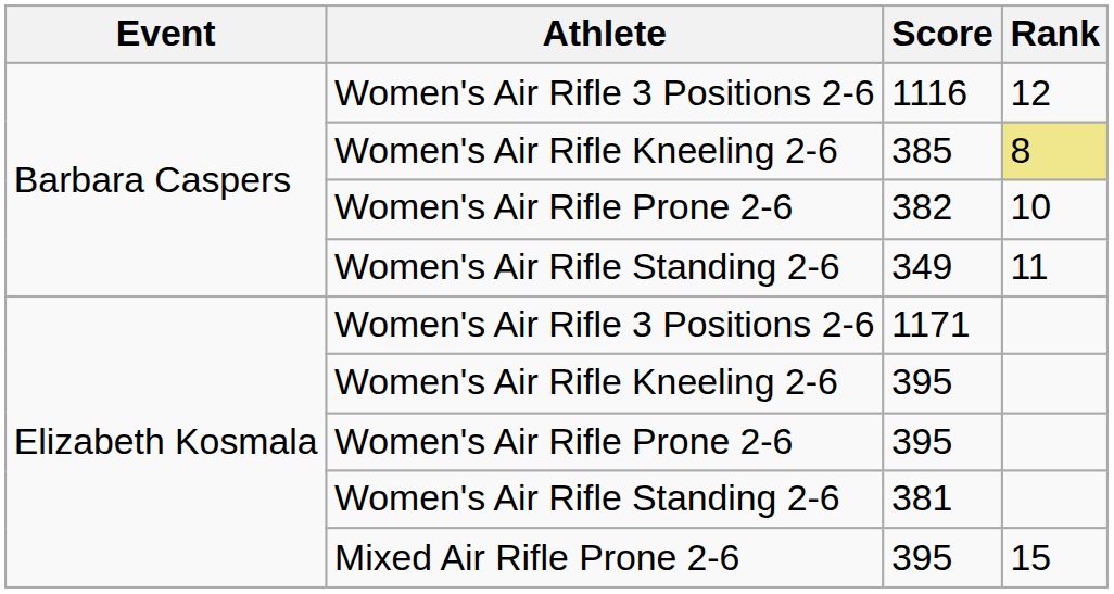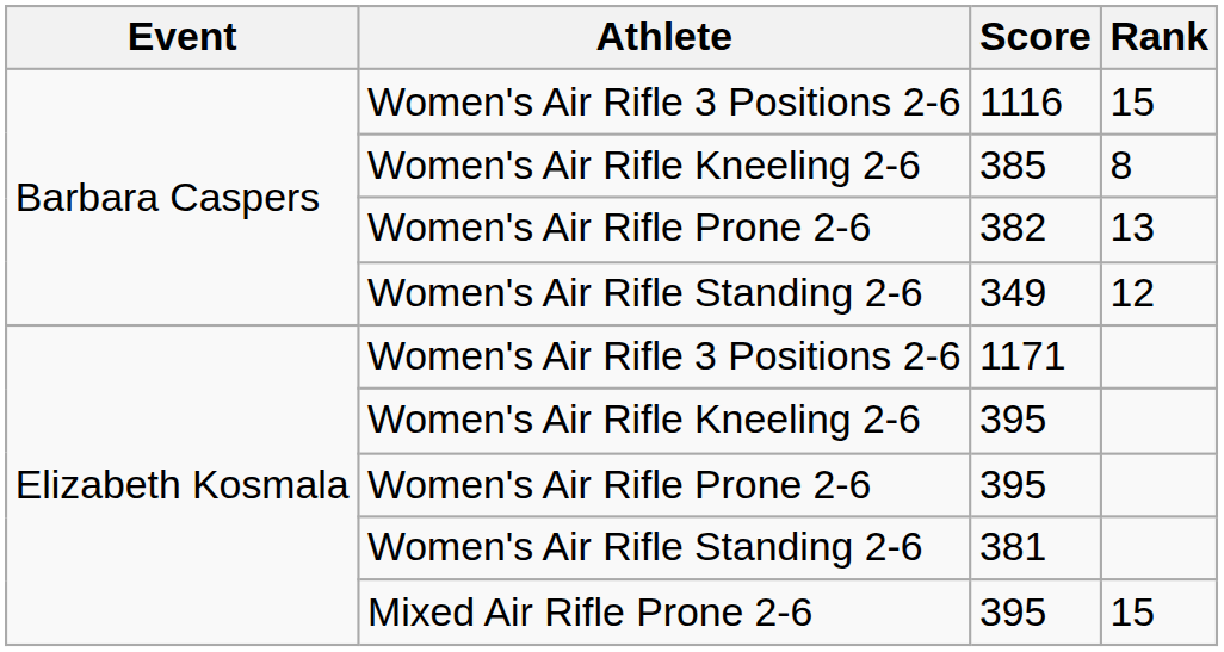1116 | Rank: 12 -> 15
385 | Rank: khaki background -> no background
382 | Rank: 10 -> 13
349 | Rank: 11 -> 12
